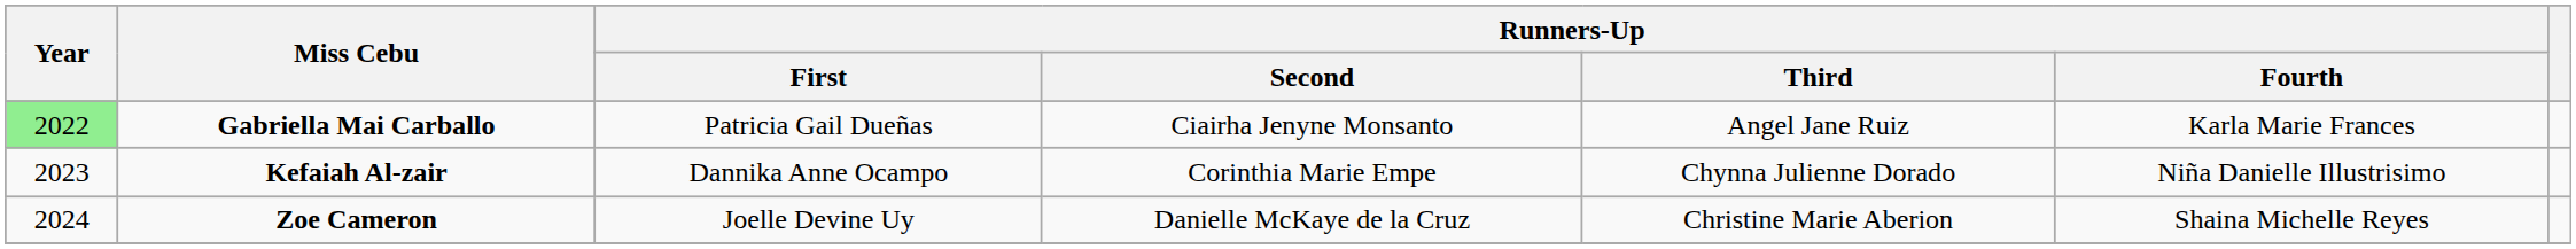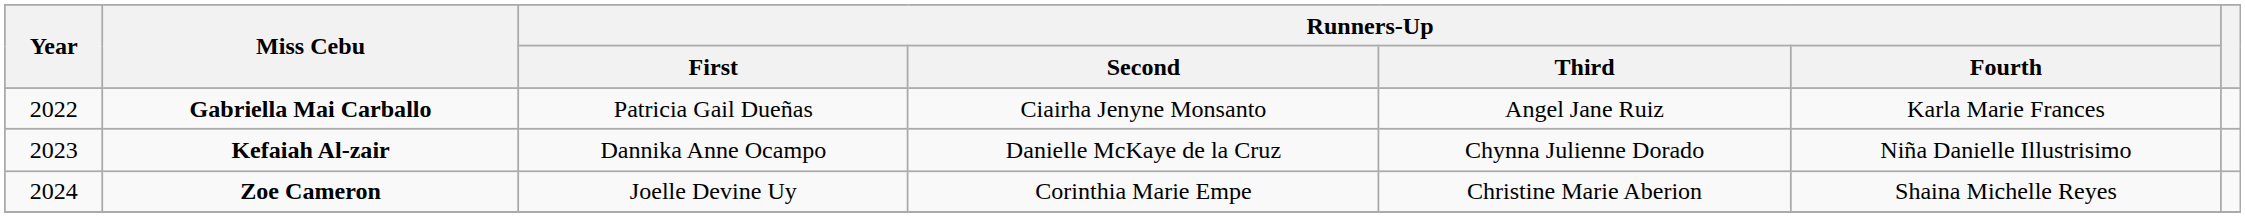Gabriella Mai Carballo | Year: lightgreen background -> no background
Kefaiah Al-zair | Runners-Up / Second: Corinthia Marie Empe -> Danielle McKaye de la Cruz
Zoe Cameron | Runners-Up / Second: Danielle McKaye de la Cruz -> Corinthia Marie Empe
